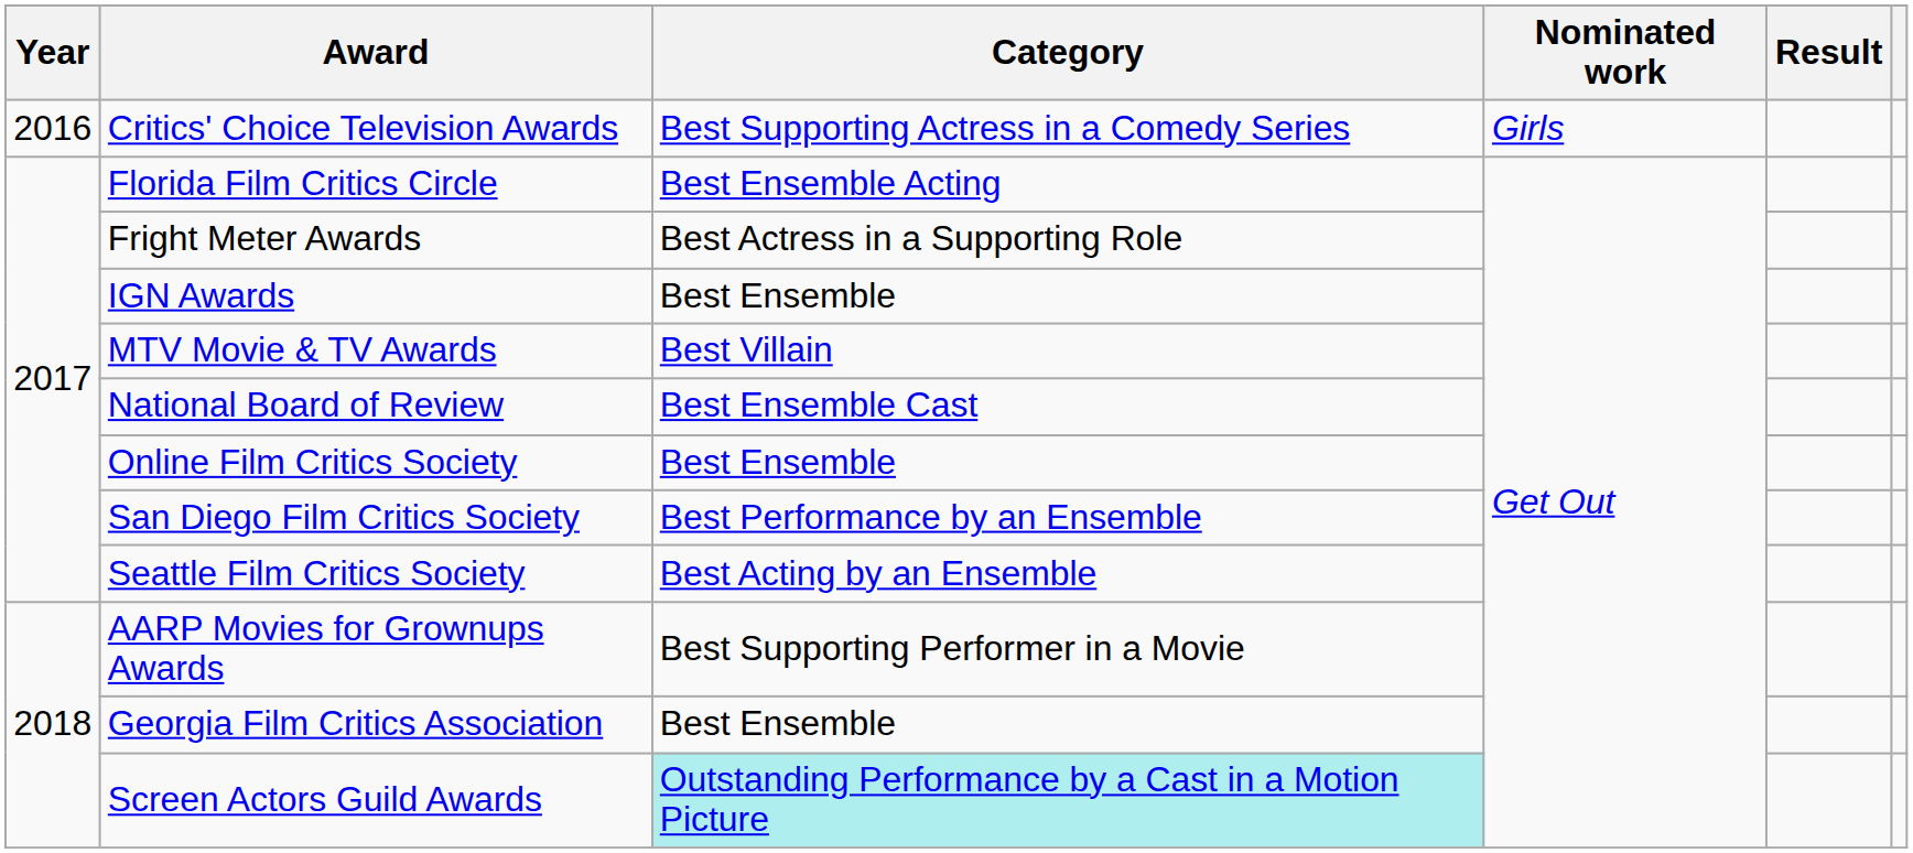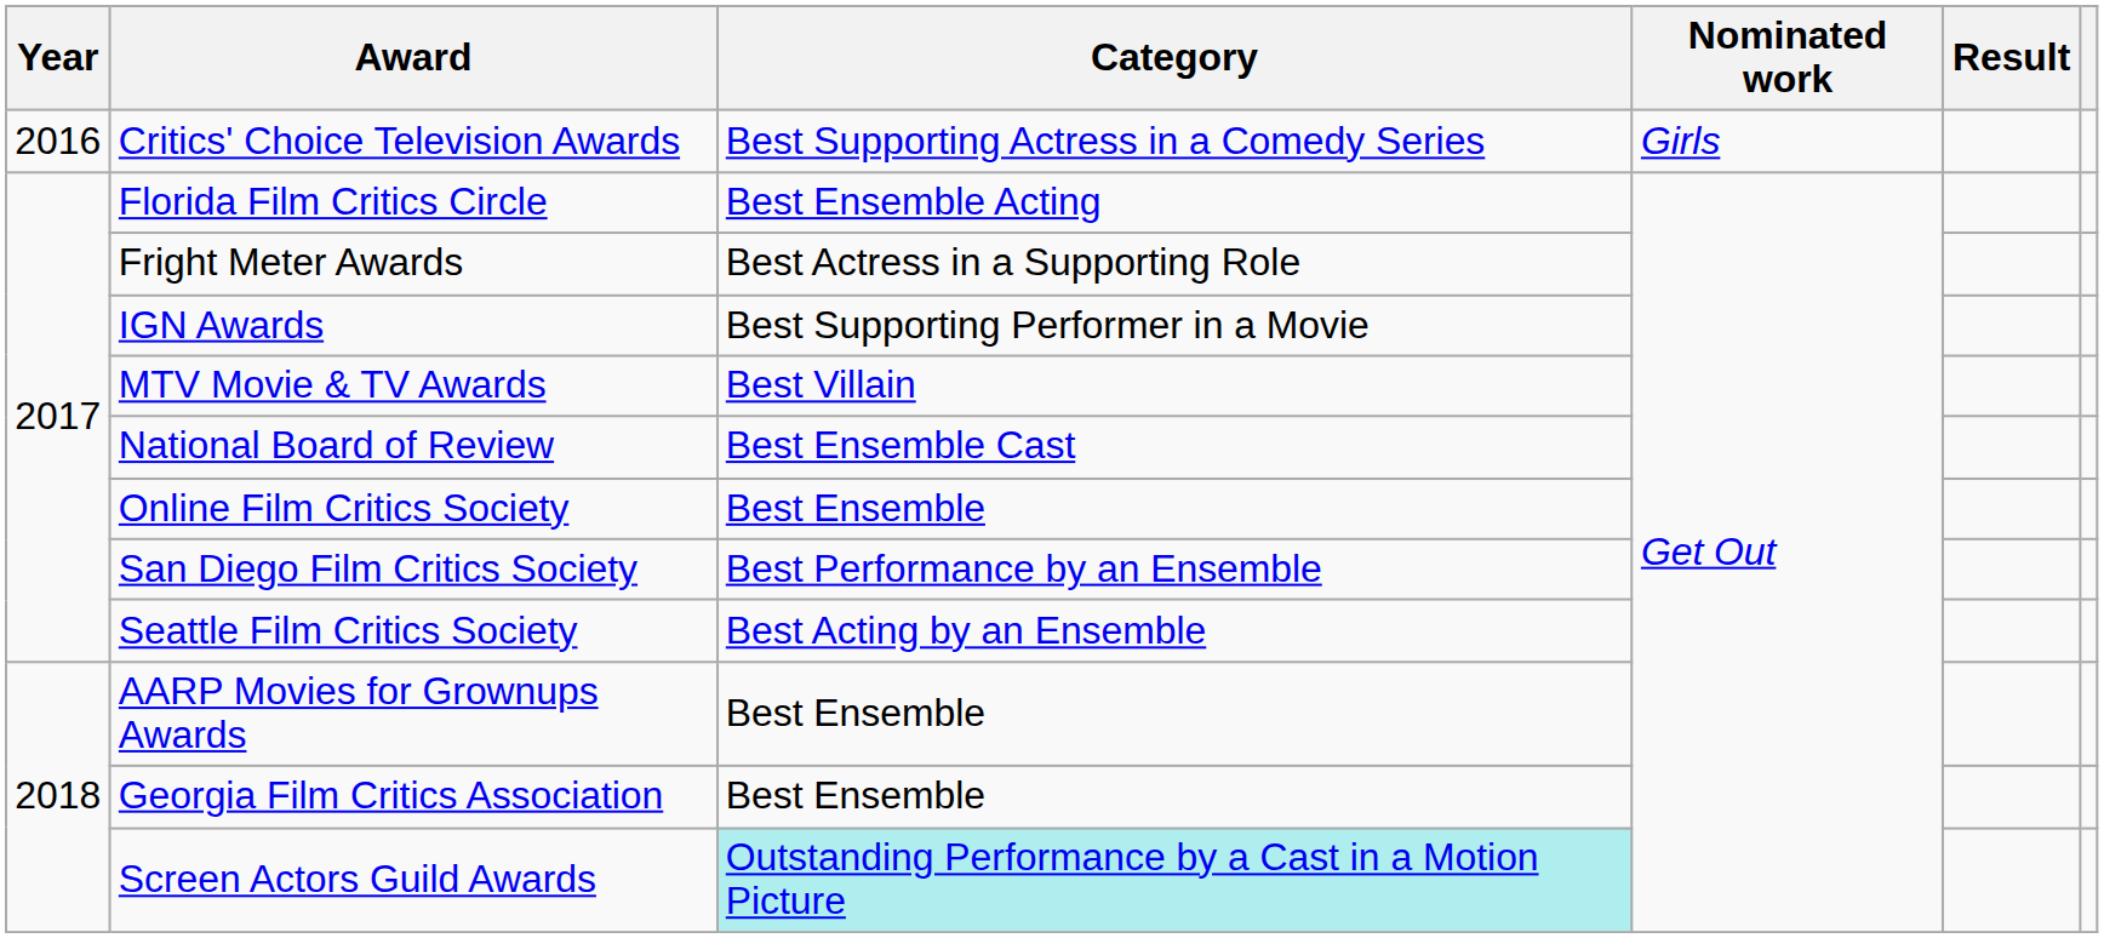IGN Awards | Category: Best Ensemble -> Best Supporting Performer in a Movie
AARP Movies for Grownups Awards | Category: Best Supporting Performer in a Movie -> Best Ensemble
